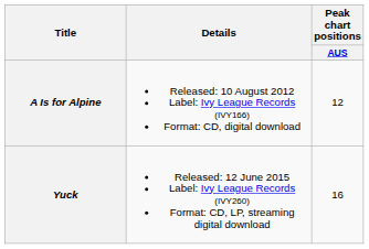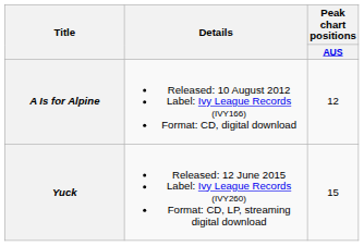Yuck | Peak chart positions / AUS: 16 -> 15
